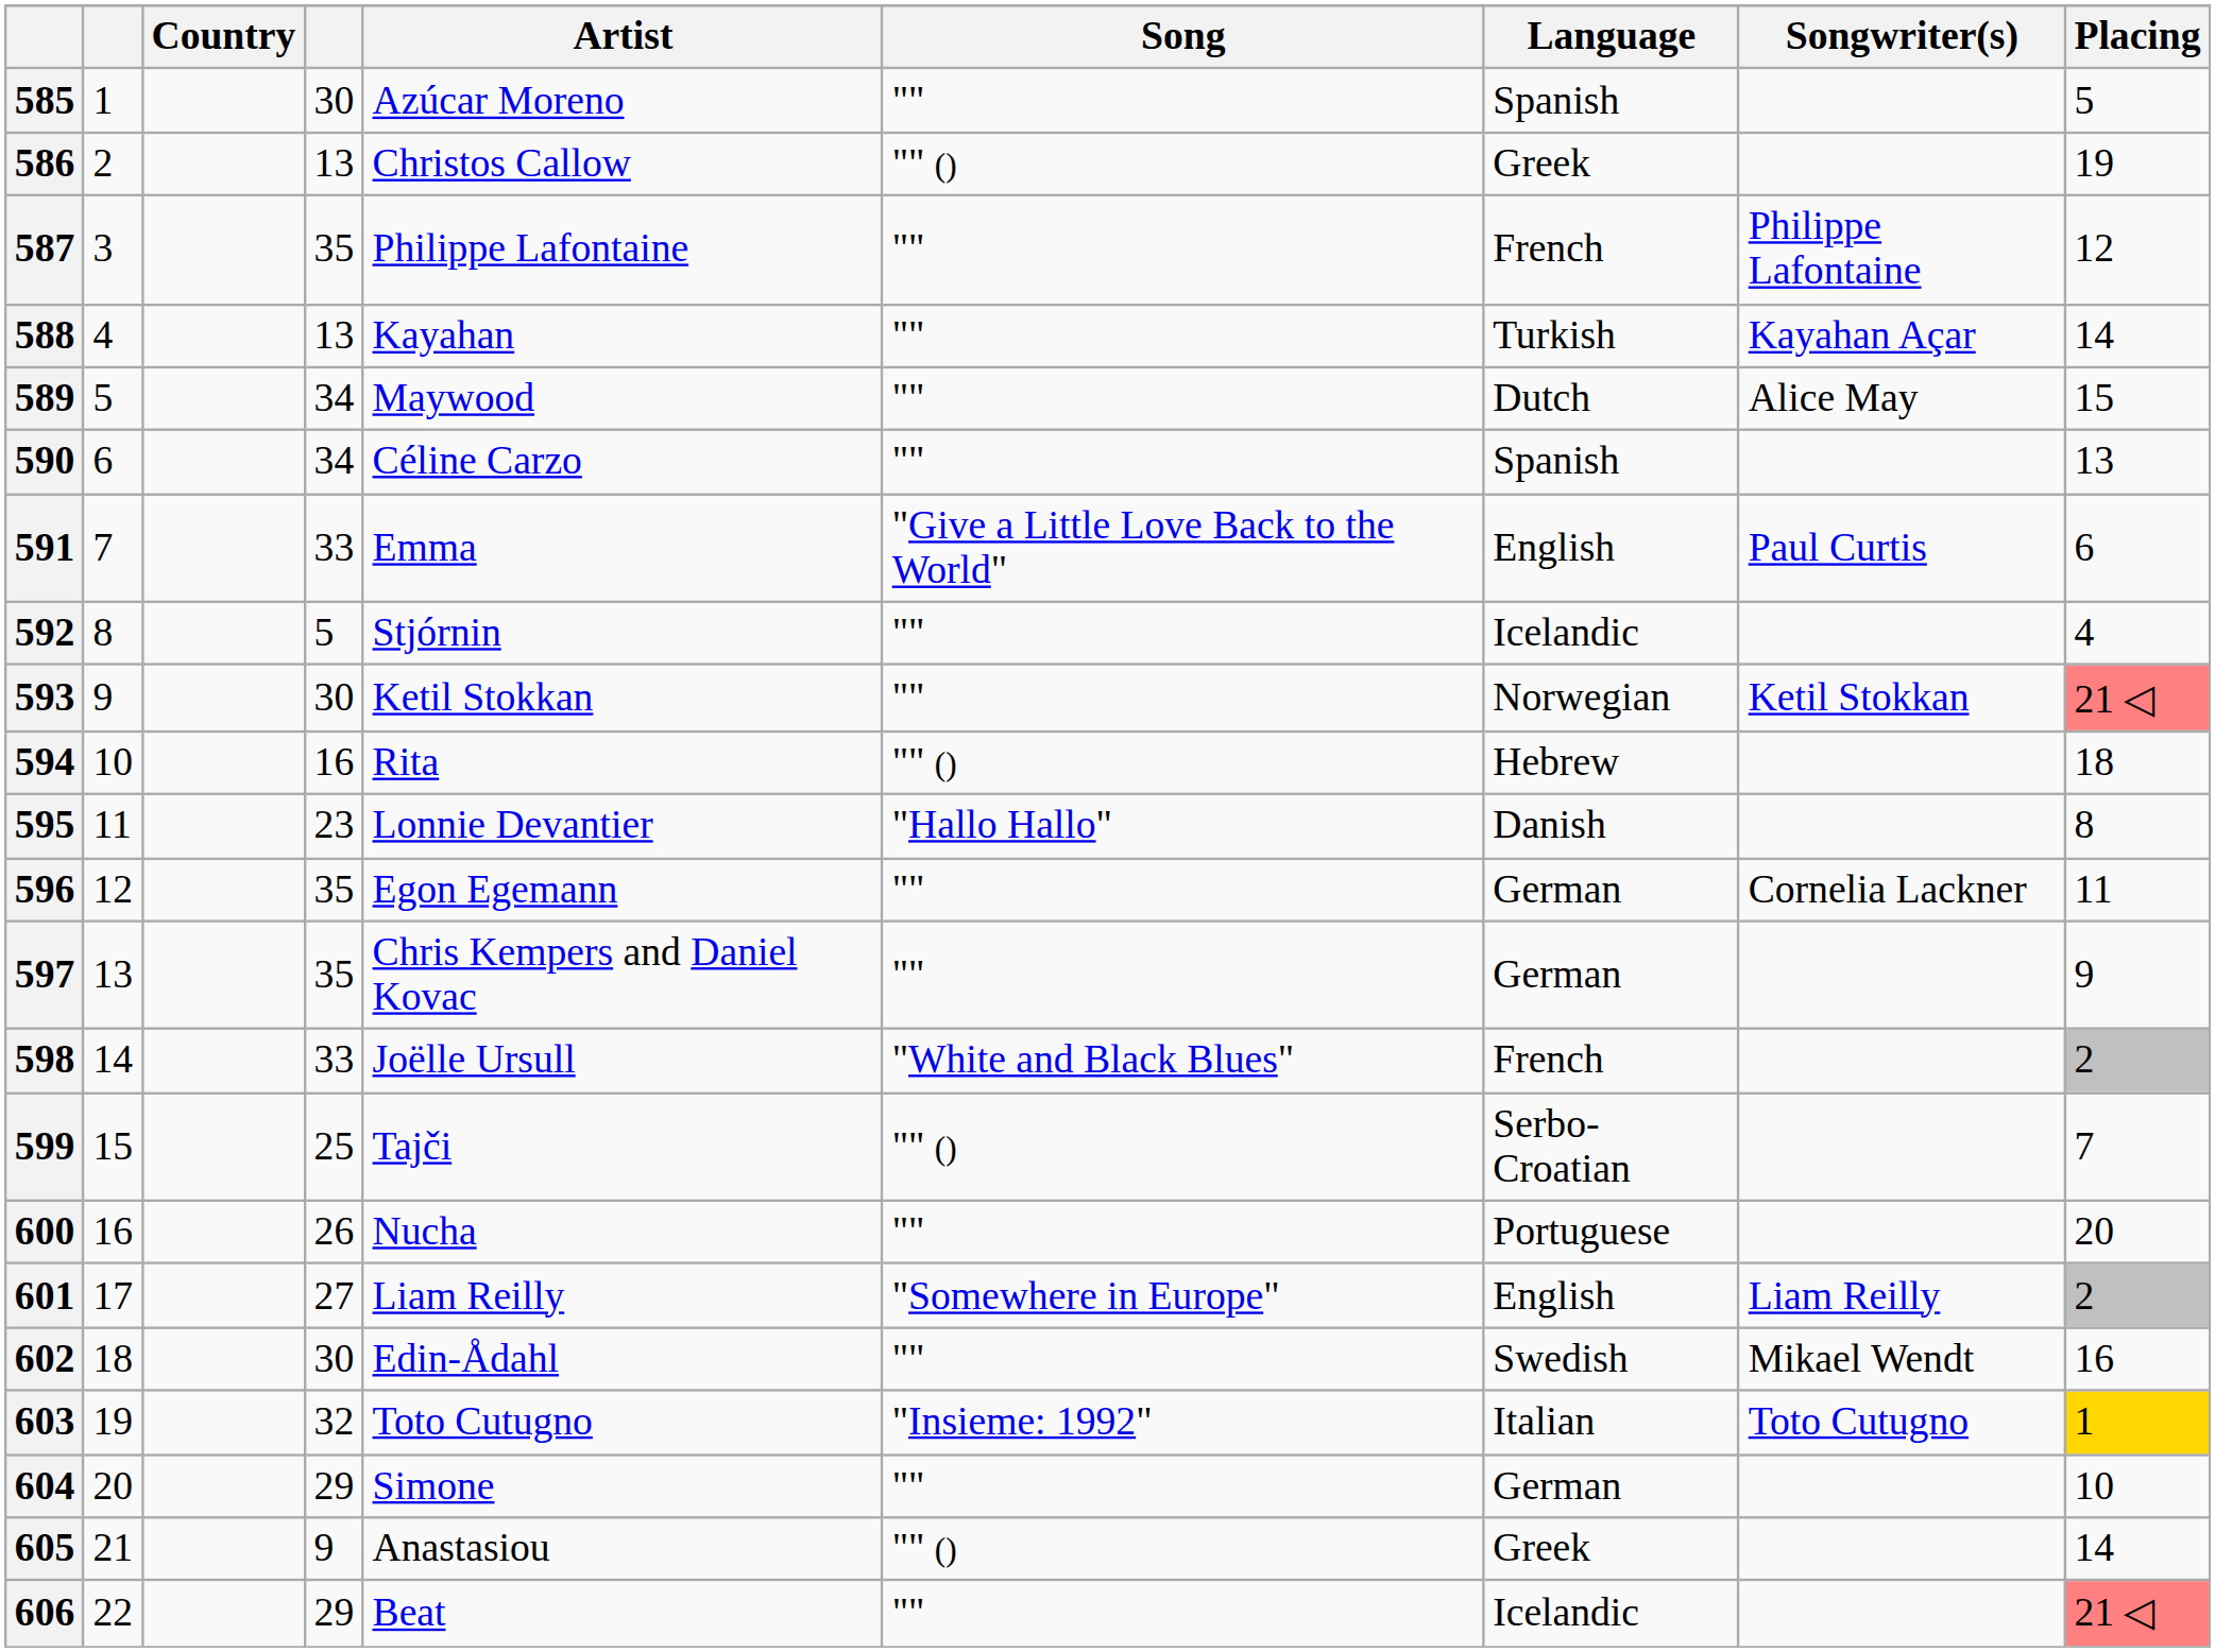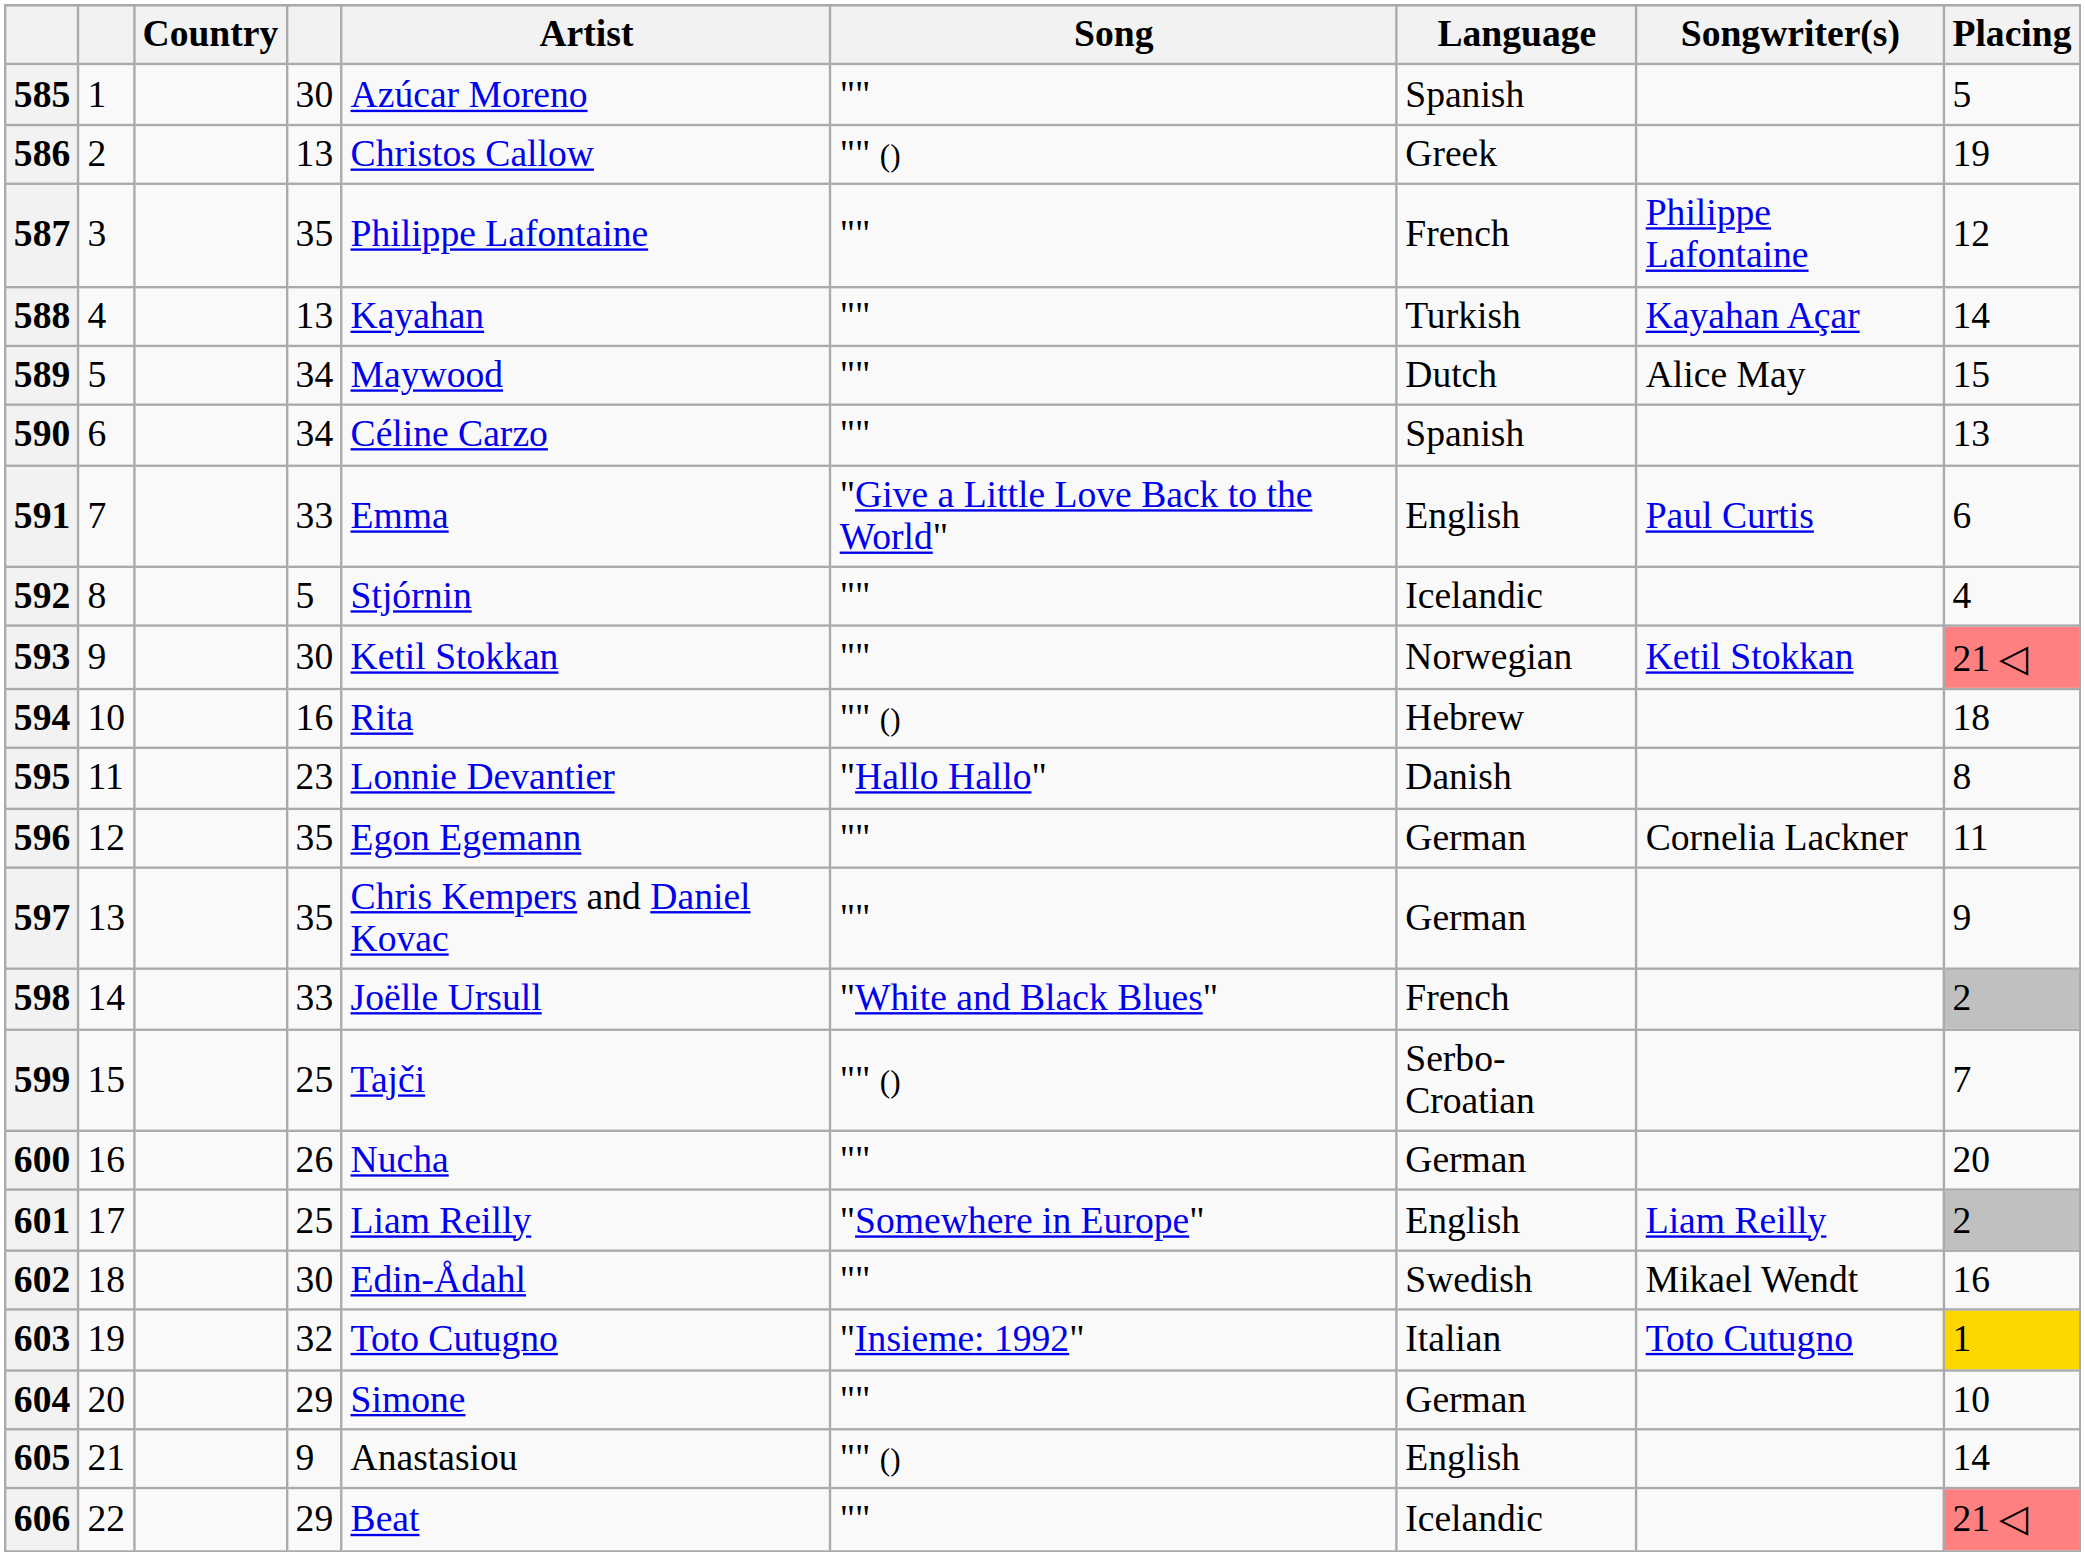600 | Language: Portuguese -> German
601 | column 4: 27 -> 25
605 | Language: Greek -> English
